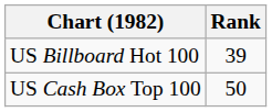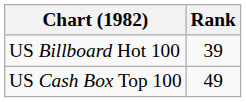US Cash Box Top 100 | Rank: 50 -> 49
